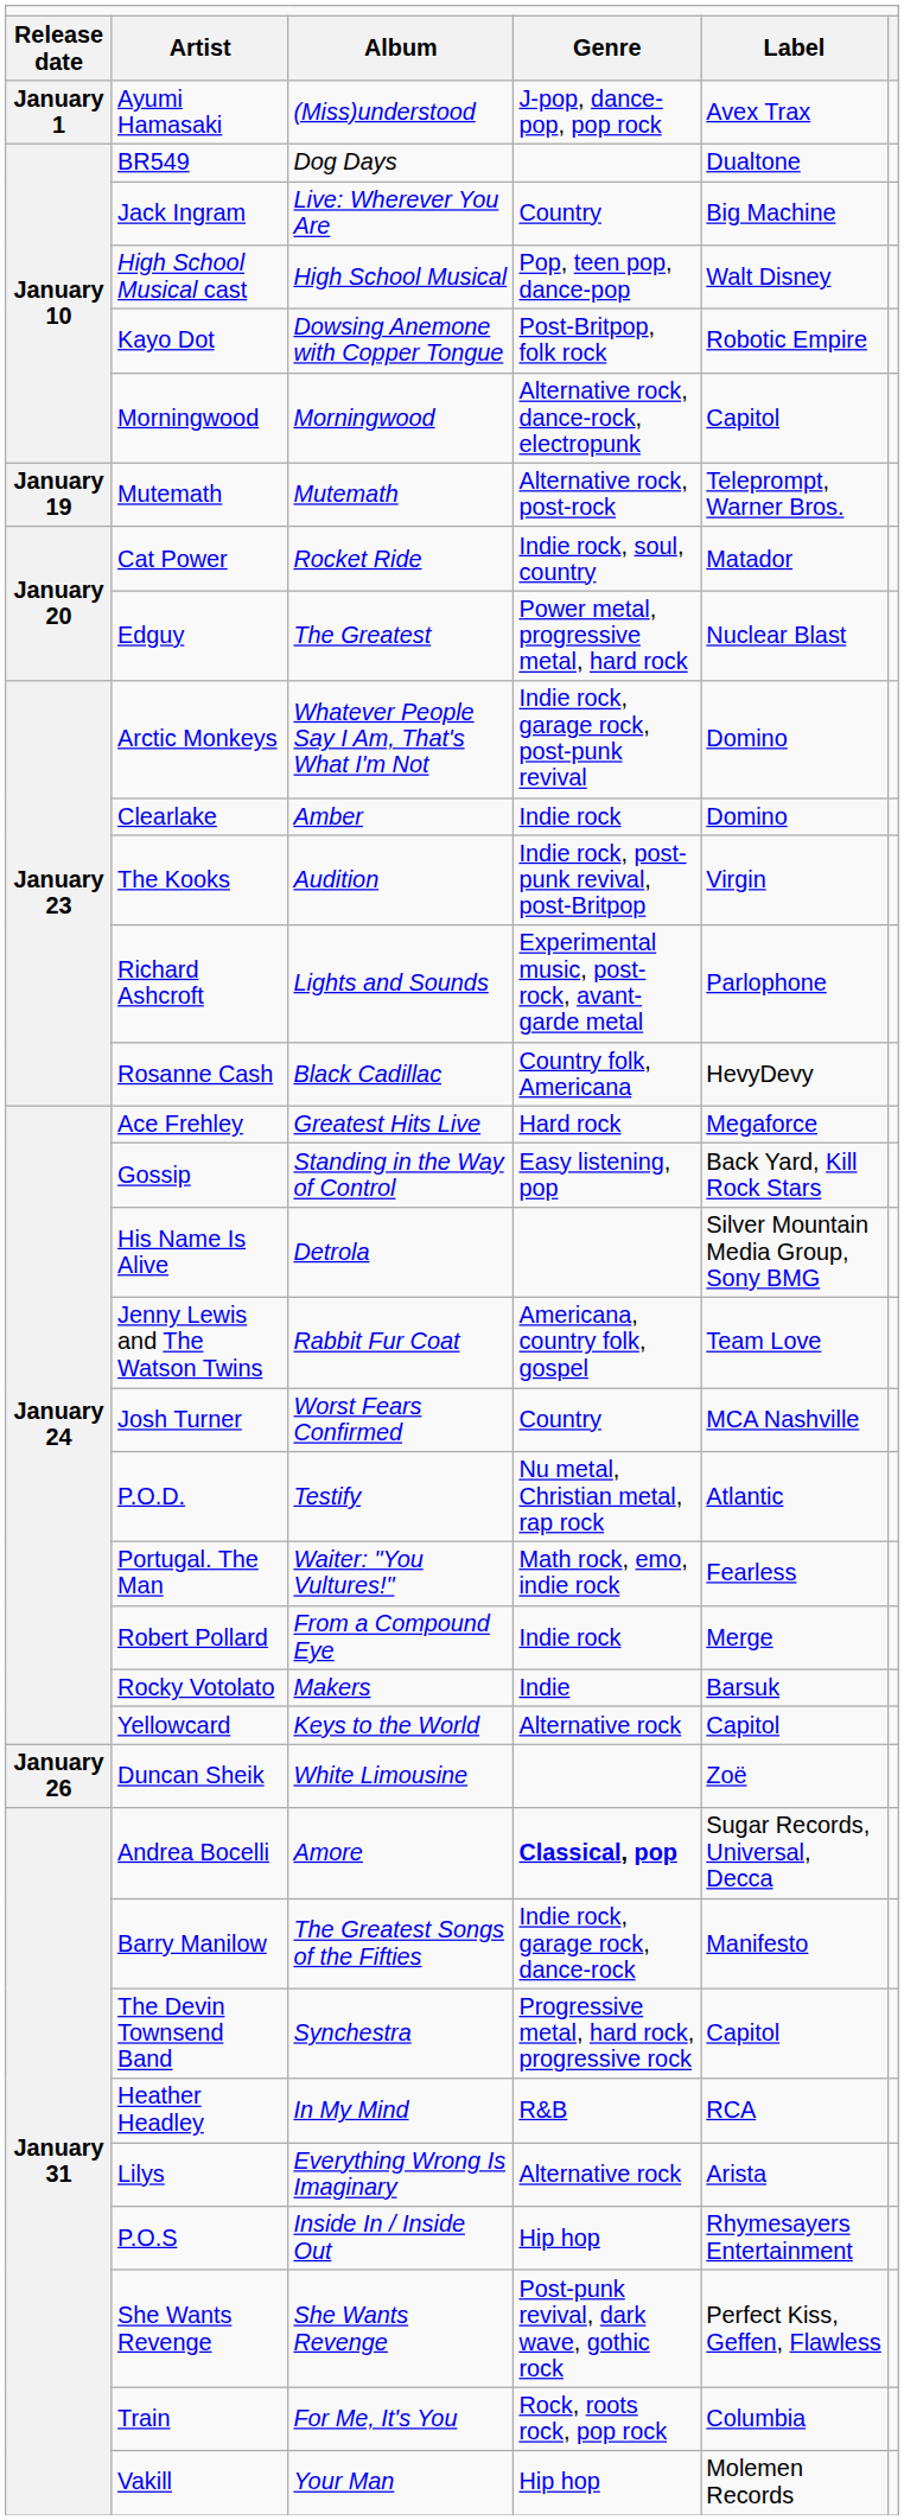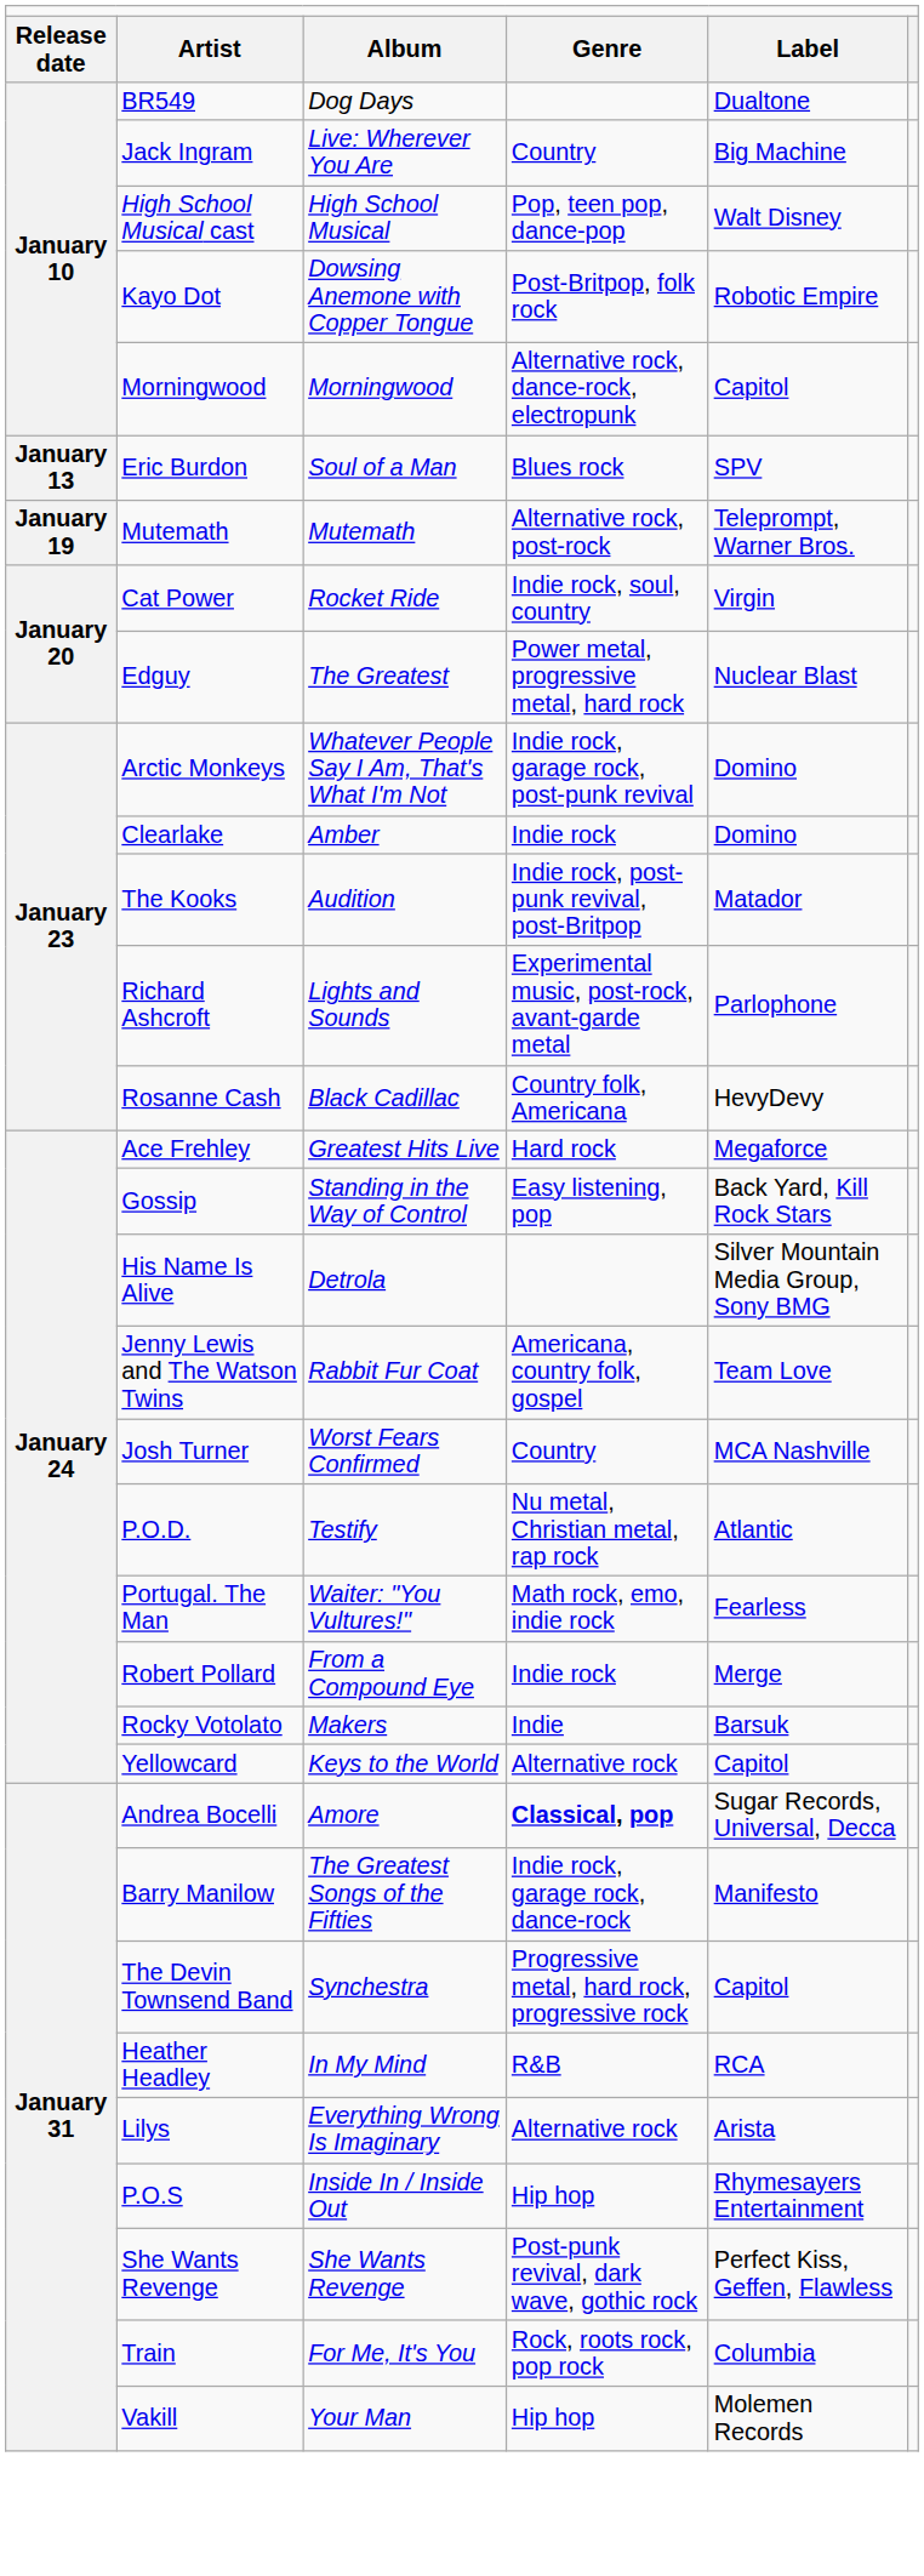- row: January 1 | Ayumi Hamasaki | (Miss)understood | J-pop, dance-pop, pop rock | Avex Trax
+ row: January 13 | Eric Burdon | Soul of a Man | Blues rock | SPV
Cat Power | column 5: Matador -> Virgin
The Kooks | column 5: Virgin -> Matador
- row: January 26 | Duncan Sheik | White Limousine | Zoë
